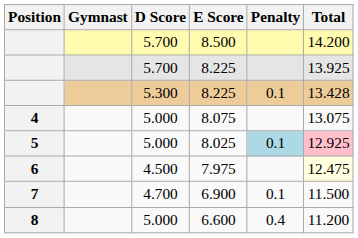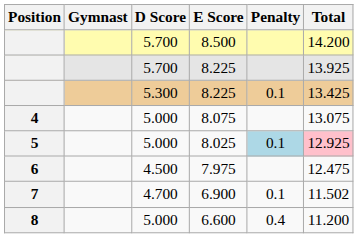5.300 / 8.225 | Total: 13.428 -> 13.425
7.975 | Total: lightyellow background -> no background
6.900 | Total: 11.500 -> 11.502
